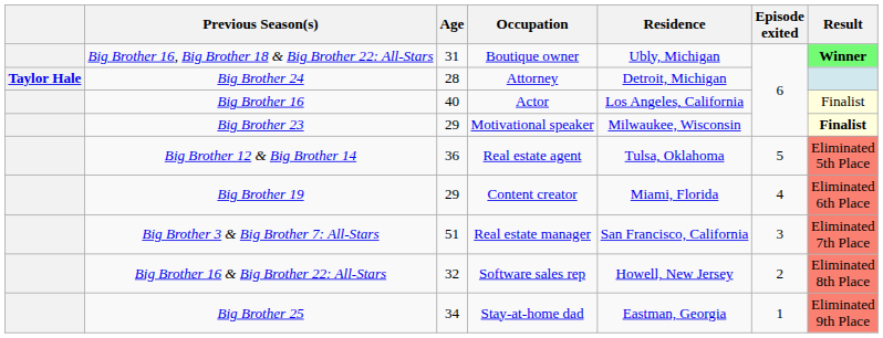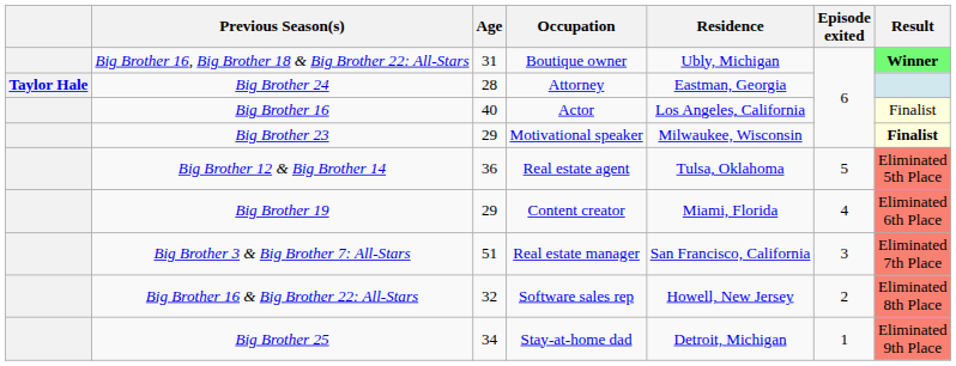Big Brother 24 | Residence: Detroit, Michigan -> Eastman, Georgia
Big Brother 25 | Residence: Eastman, Georgia -> Detroit, Michigan
